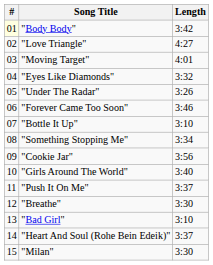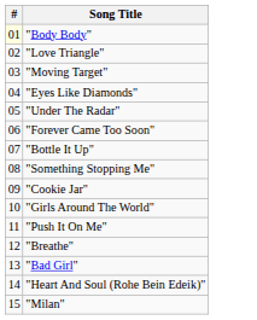- column: Length | 3:42 | 4:27 | 4:01 | 3:32 | 3:26 | 3:46 | 3:10 | 3:34 | 3:56 | 3:40 | 3:37 | 3:30 | 3:10 | 3:37 | 3:30
